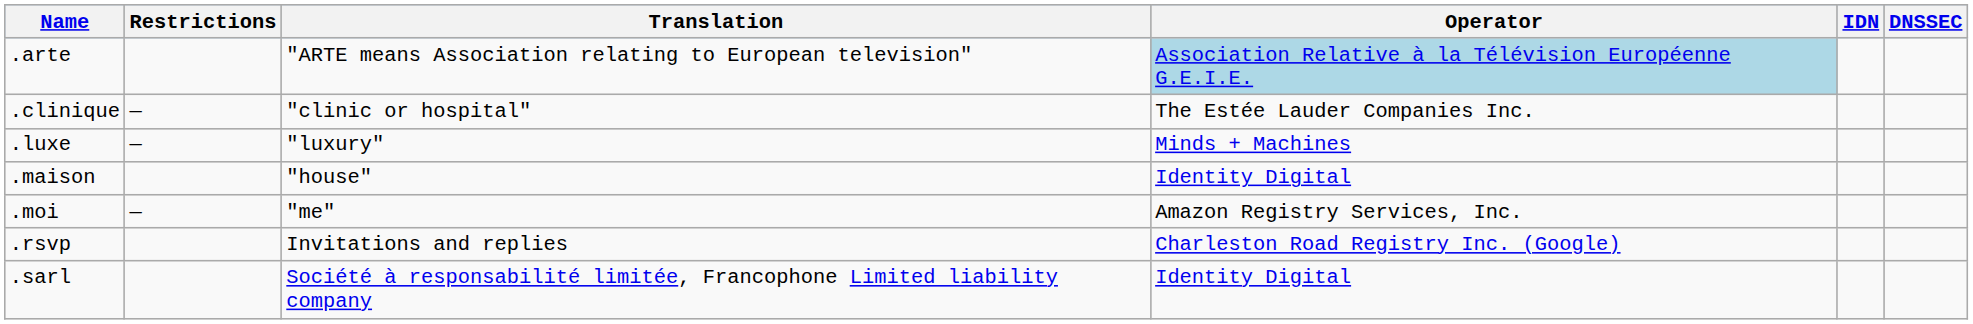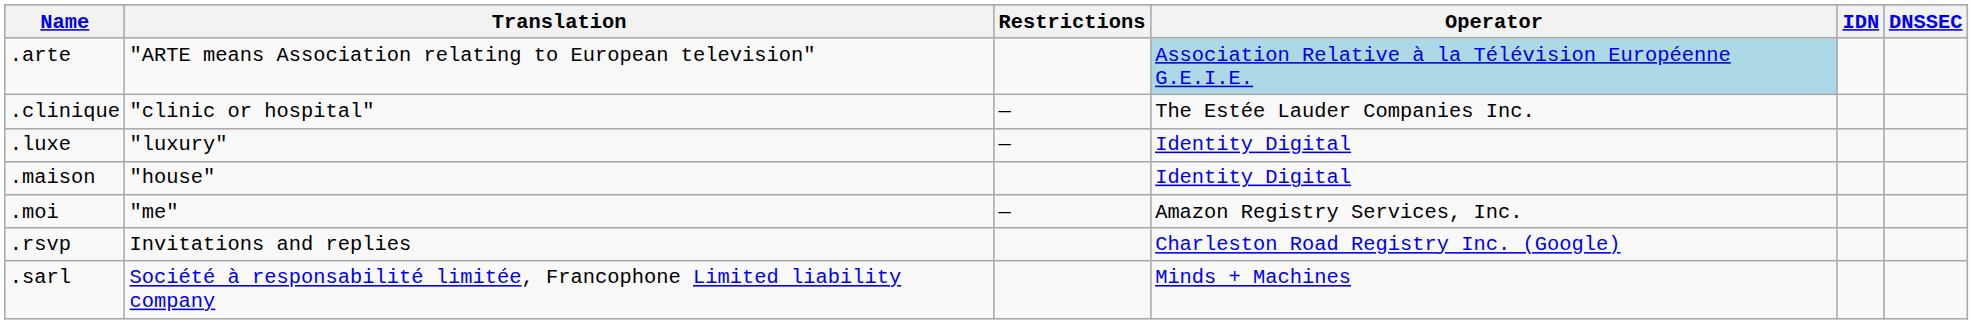columns swapped: Translation <-> Restrictions
.luxe | Operator: Minds + Machines -> Identity Digital
.sarl | Operator: Identity Digital -> Minds + Machines
